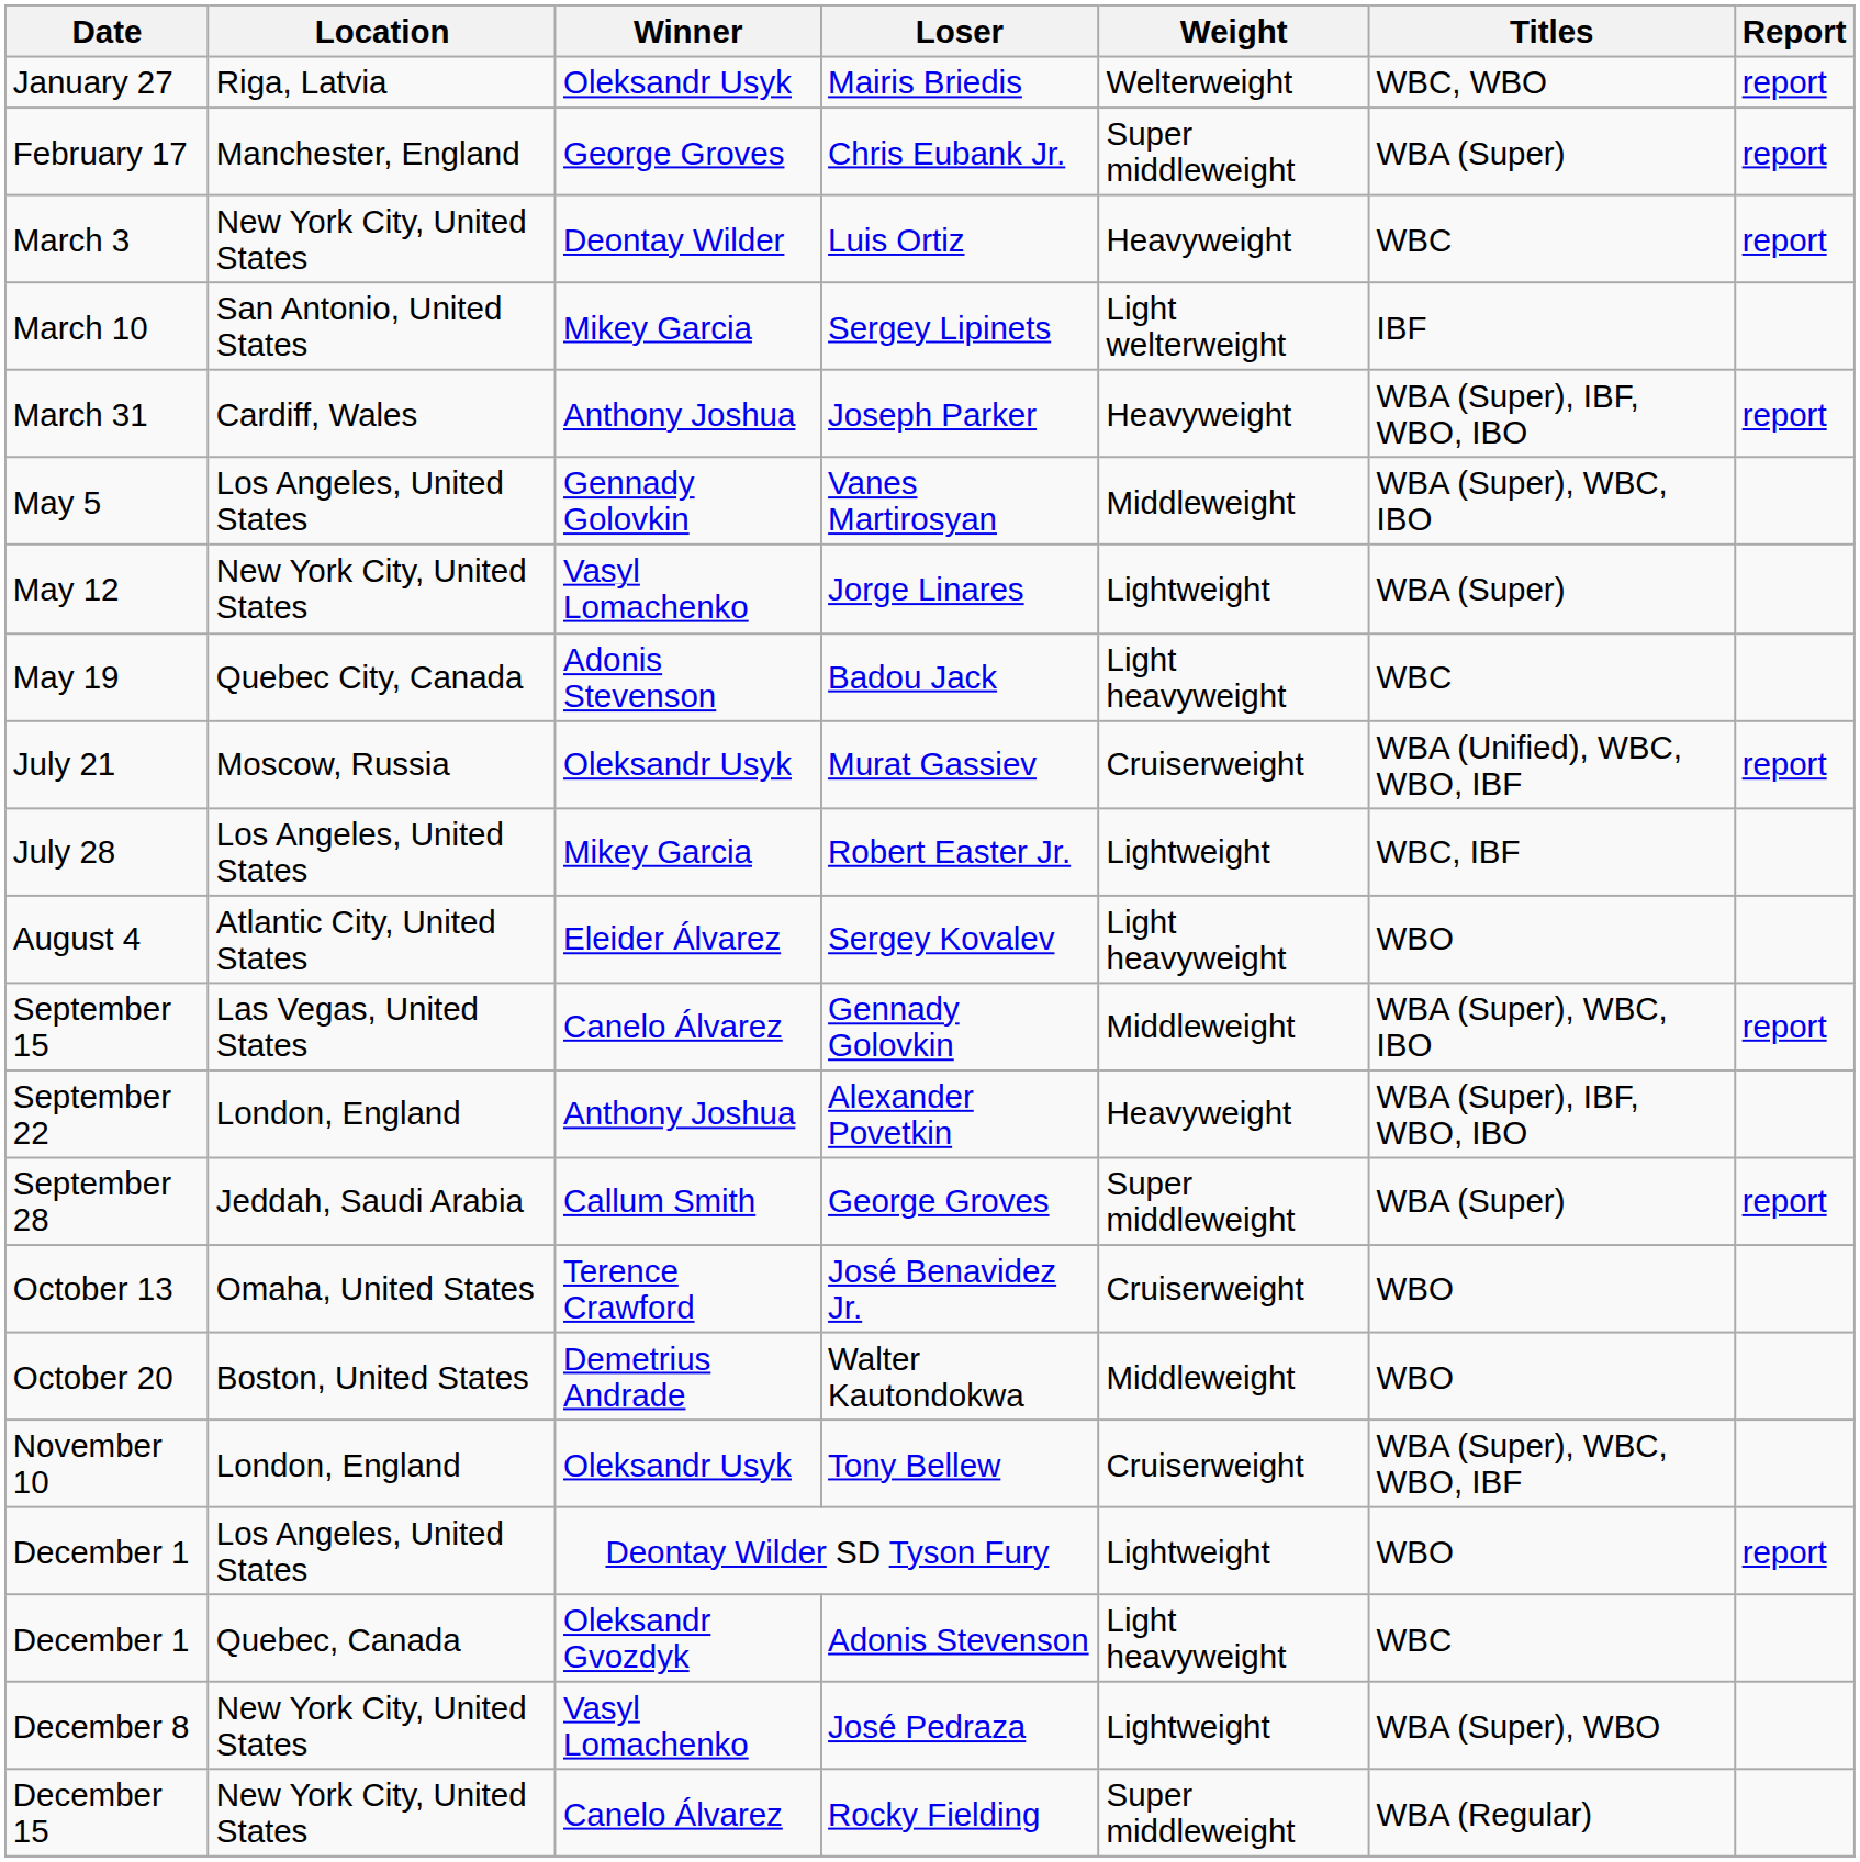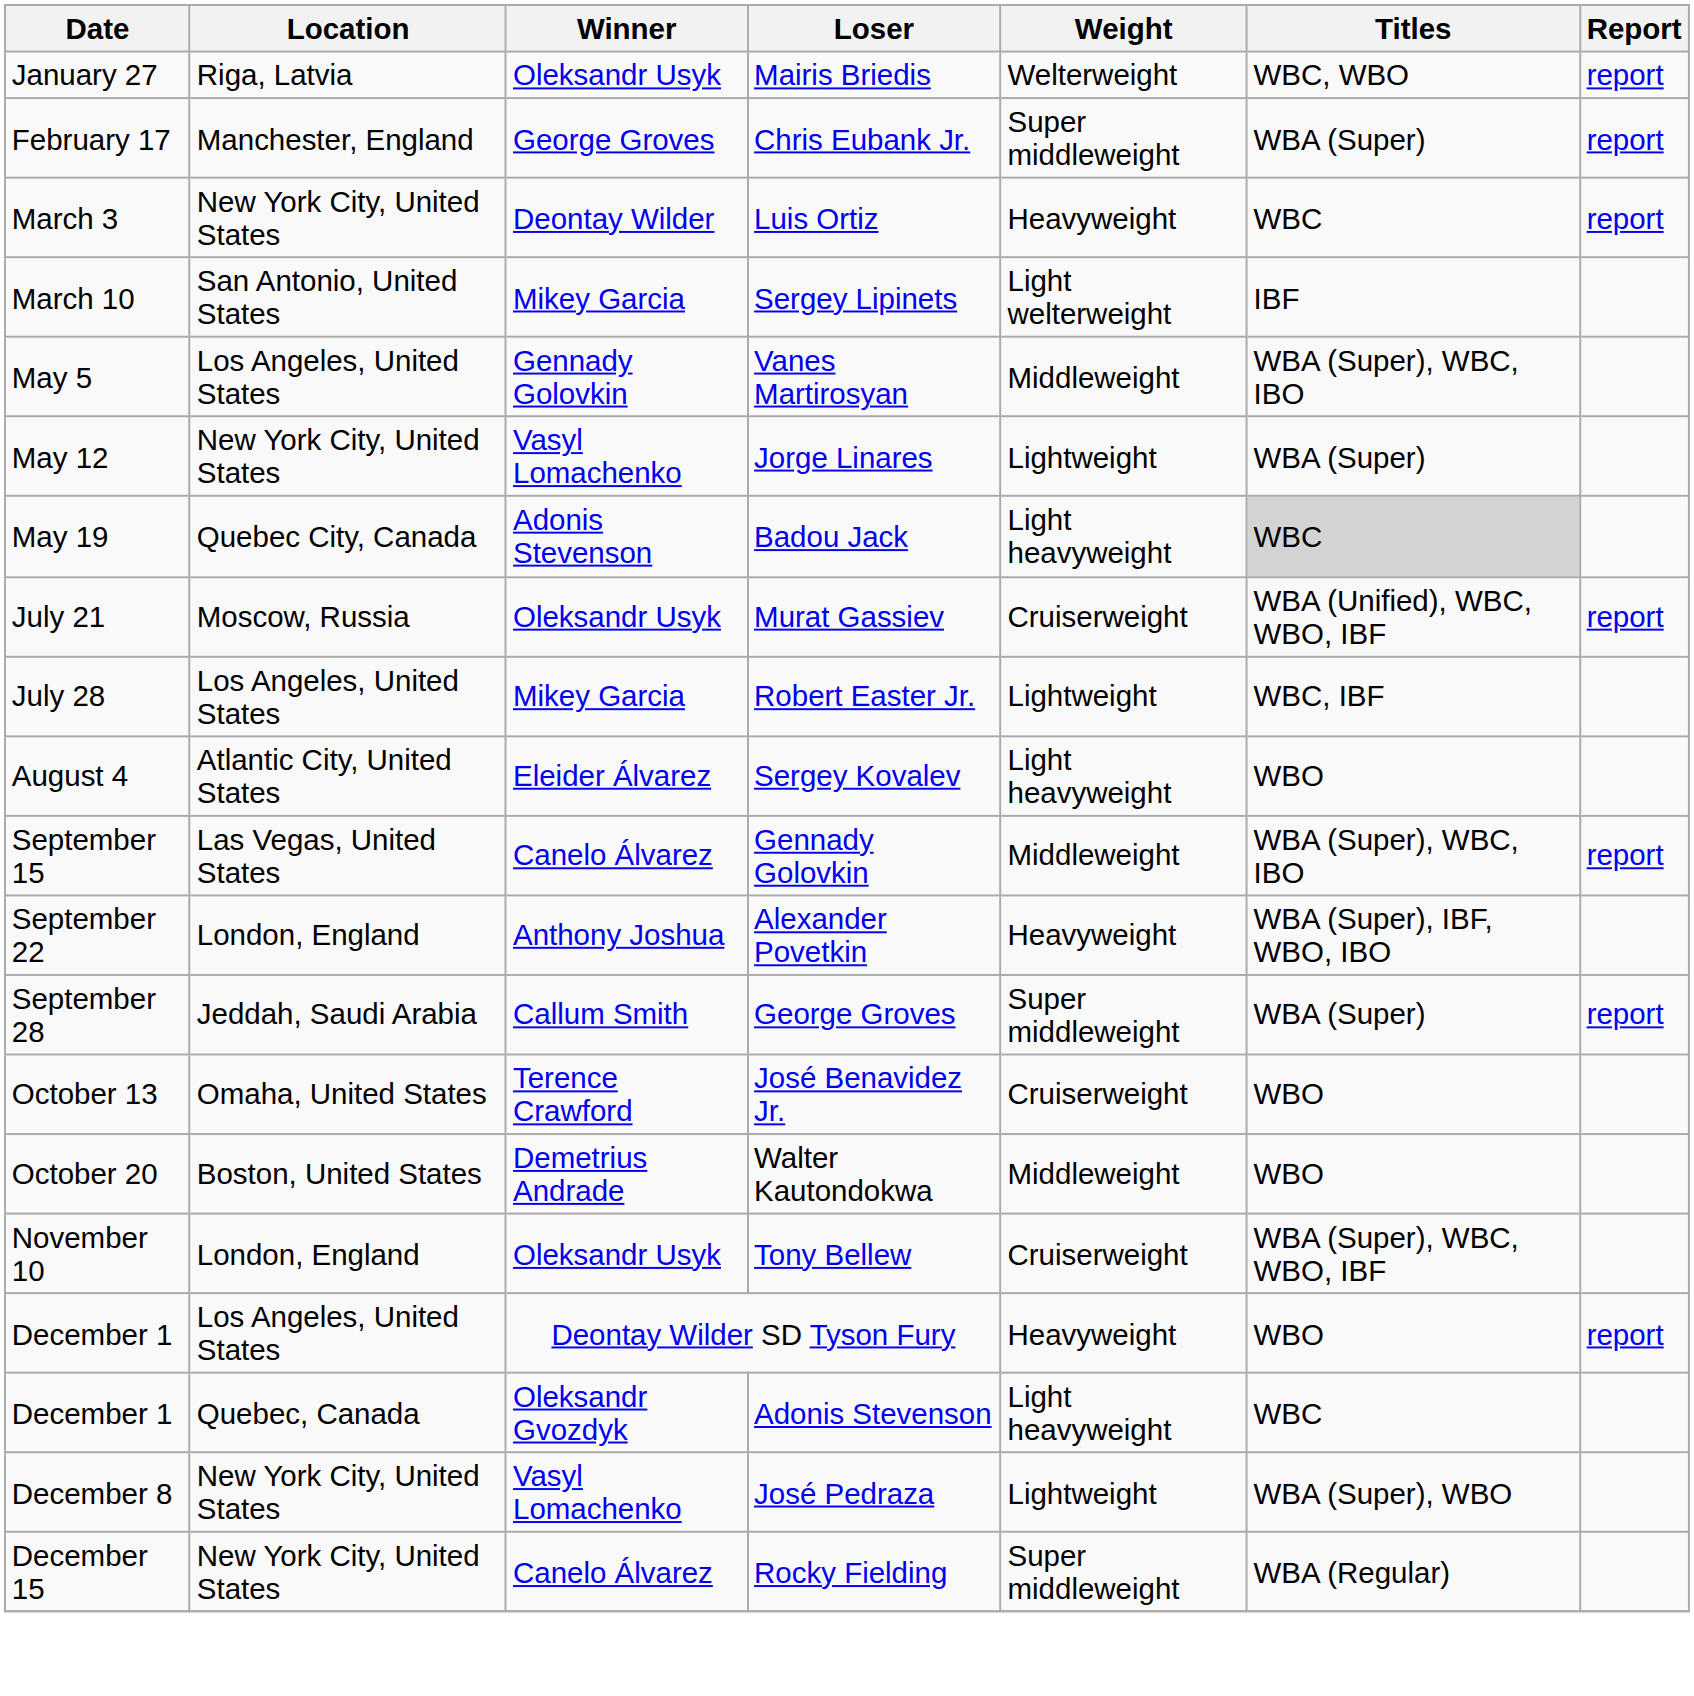- row: March 31 | Cardiff, Wales | Anthony Joshua | Joseph Parker | Heavyweight | WBA (Super), IBF, WBO, IBO | report
Badou Jack | Titles: no background -> lightgrey background
Deontay Wilder SD Tyson Fury | Weight: Lightweight -> Heavyweight
